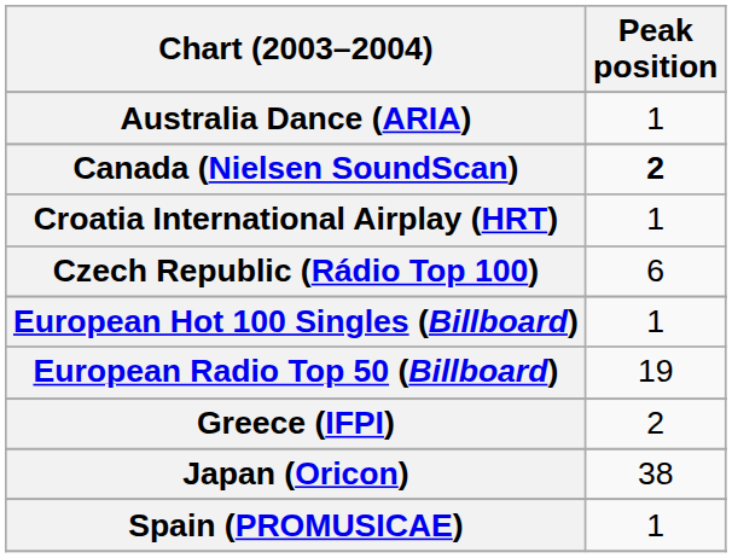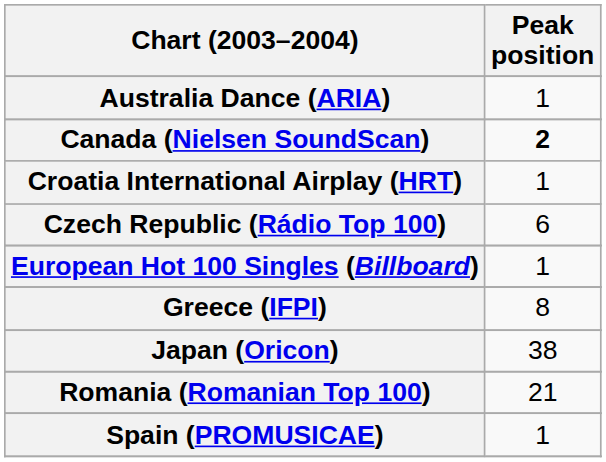- row: European Radio Top 50 (Billboard) | 19
Greece (IFPI) | Peak position: 2 -> 8
+ row: Romania (Romanian Top 100) | 21
